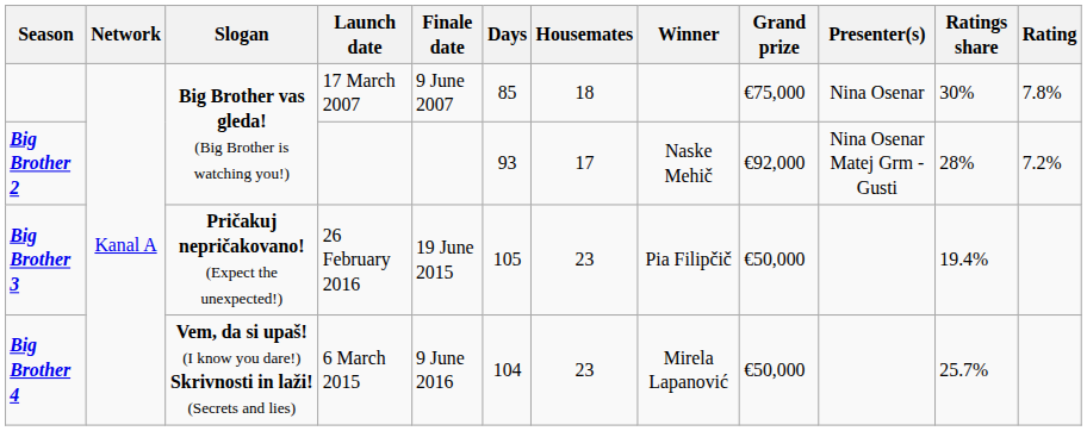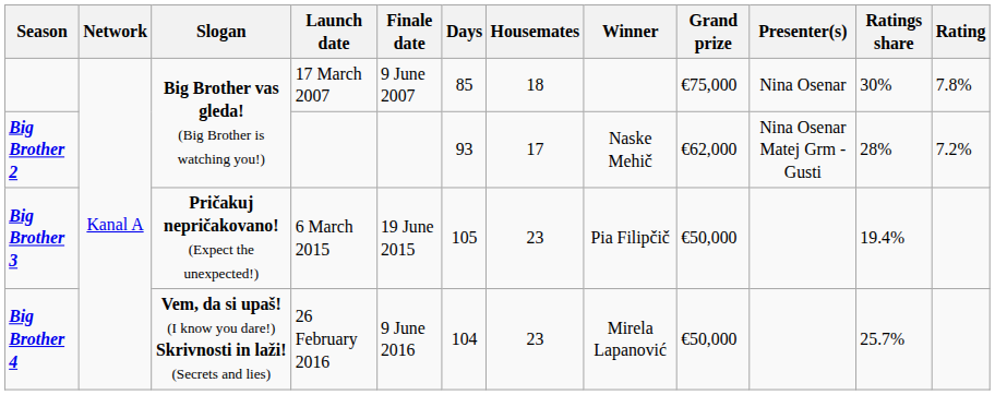Big Brother 2 | Grand prize: €92,000 -> €62,000
Big Brother 3 | Launch date: 26 February 2016 -> 6 March 2015
Big Brother 4 | Launch date: 6 March 2015 -> 26 February 2016
